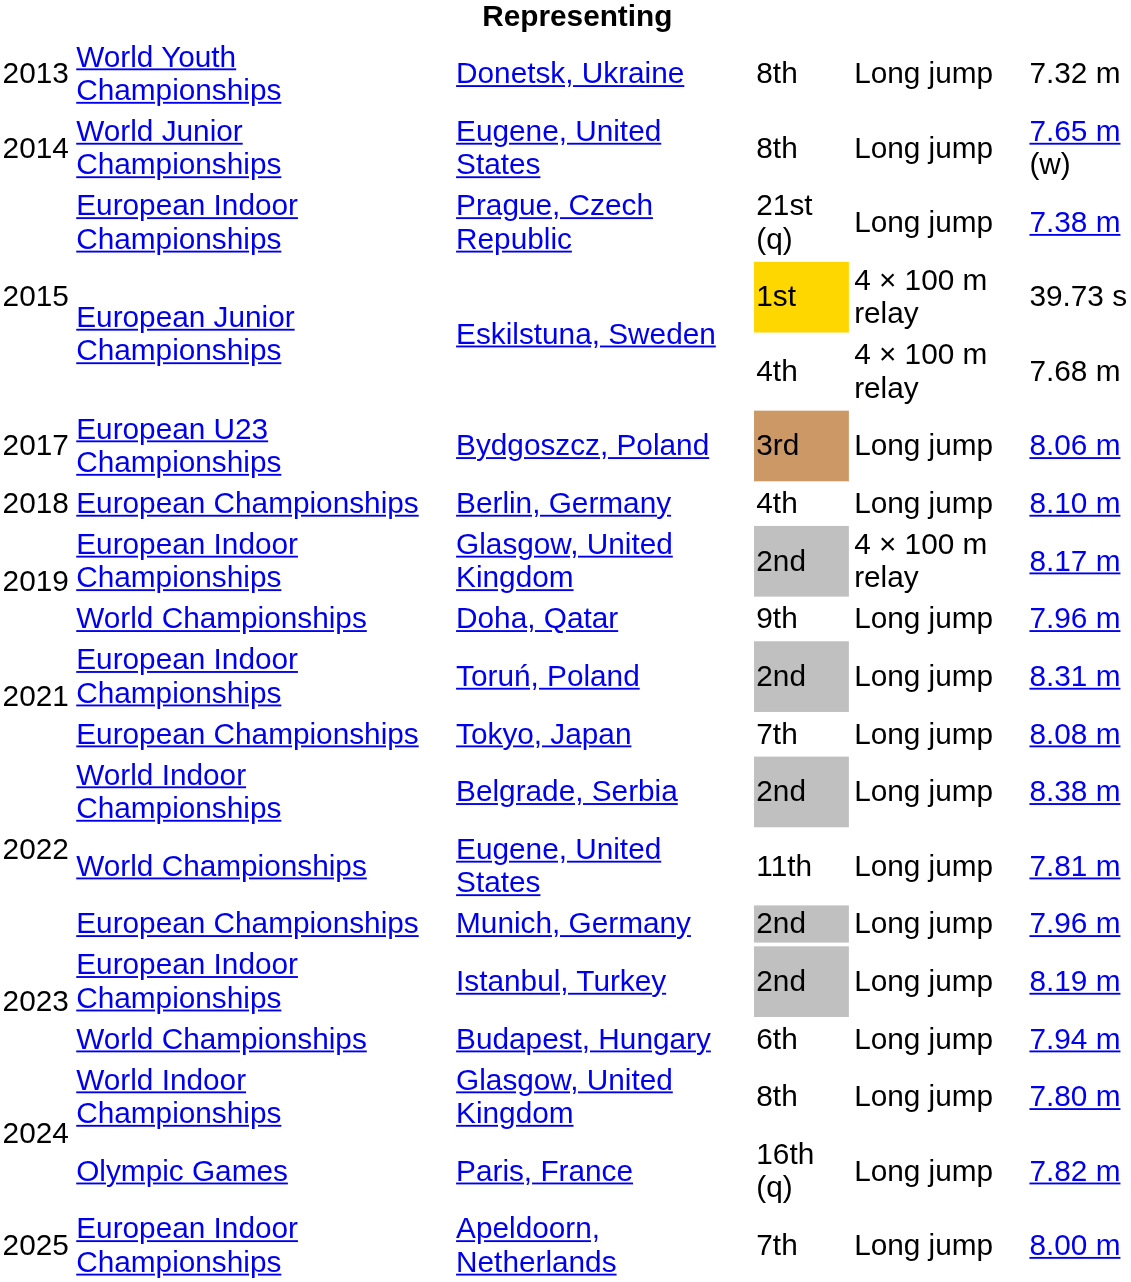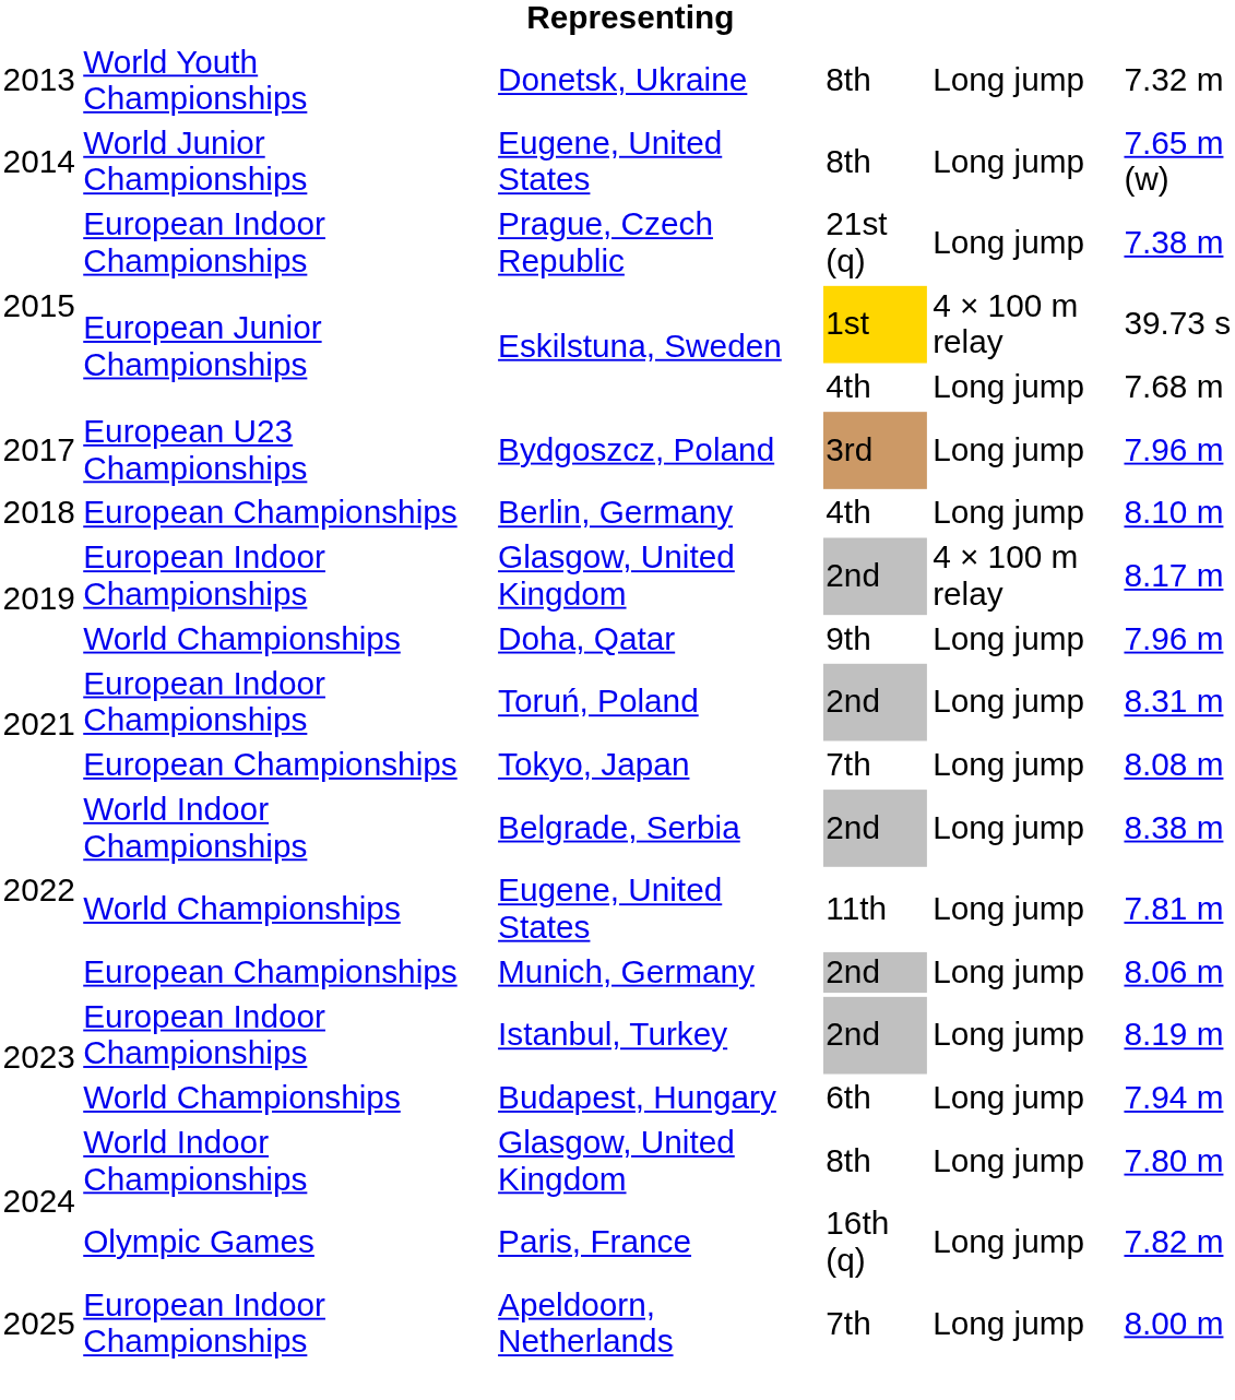Eskilstuna, Sweden / 4th | column 5: 4 × 100 m relay -> Long jump
Bydgoszcz, Poland | column 6: 8.06 m -> 7.96 m
Munich, Germany | column 6: 7.96 m -> 8.06 m
